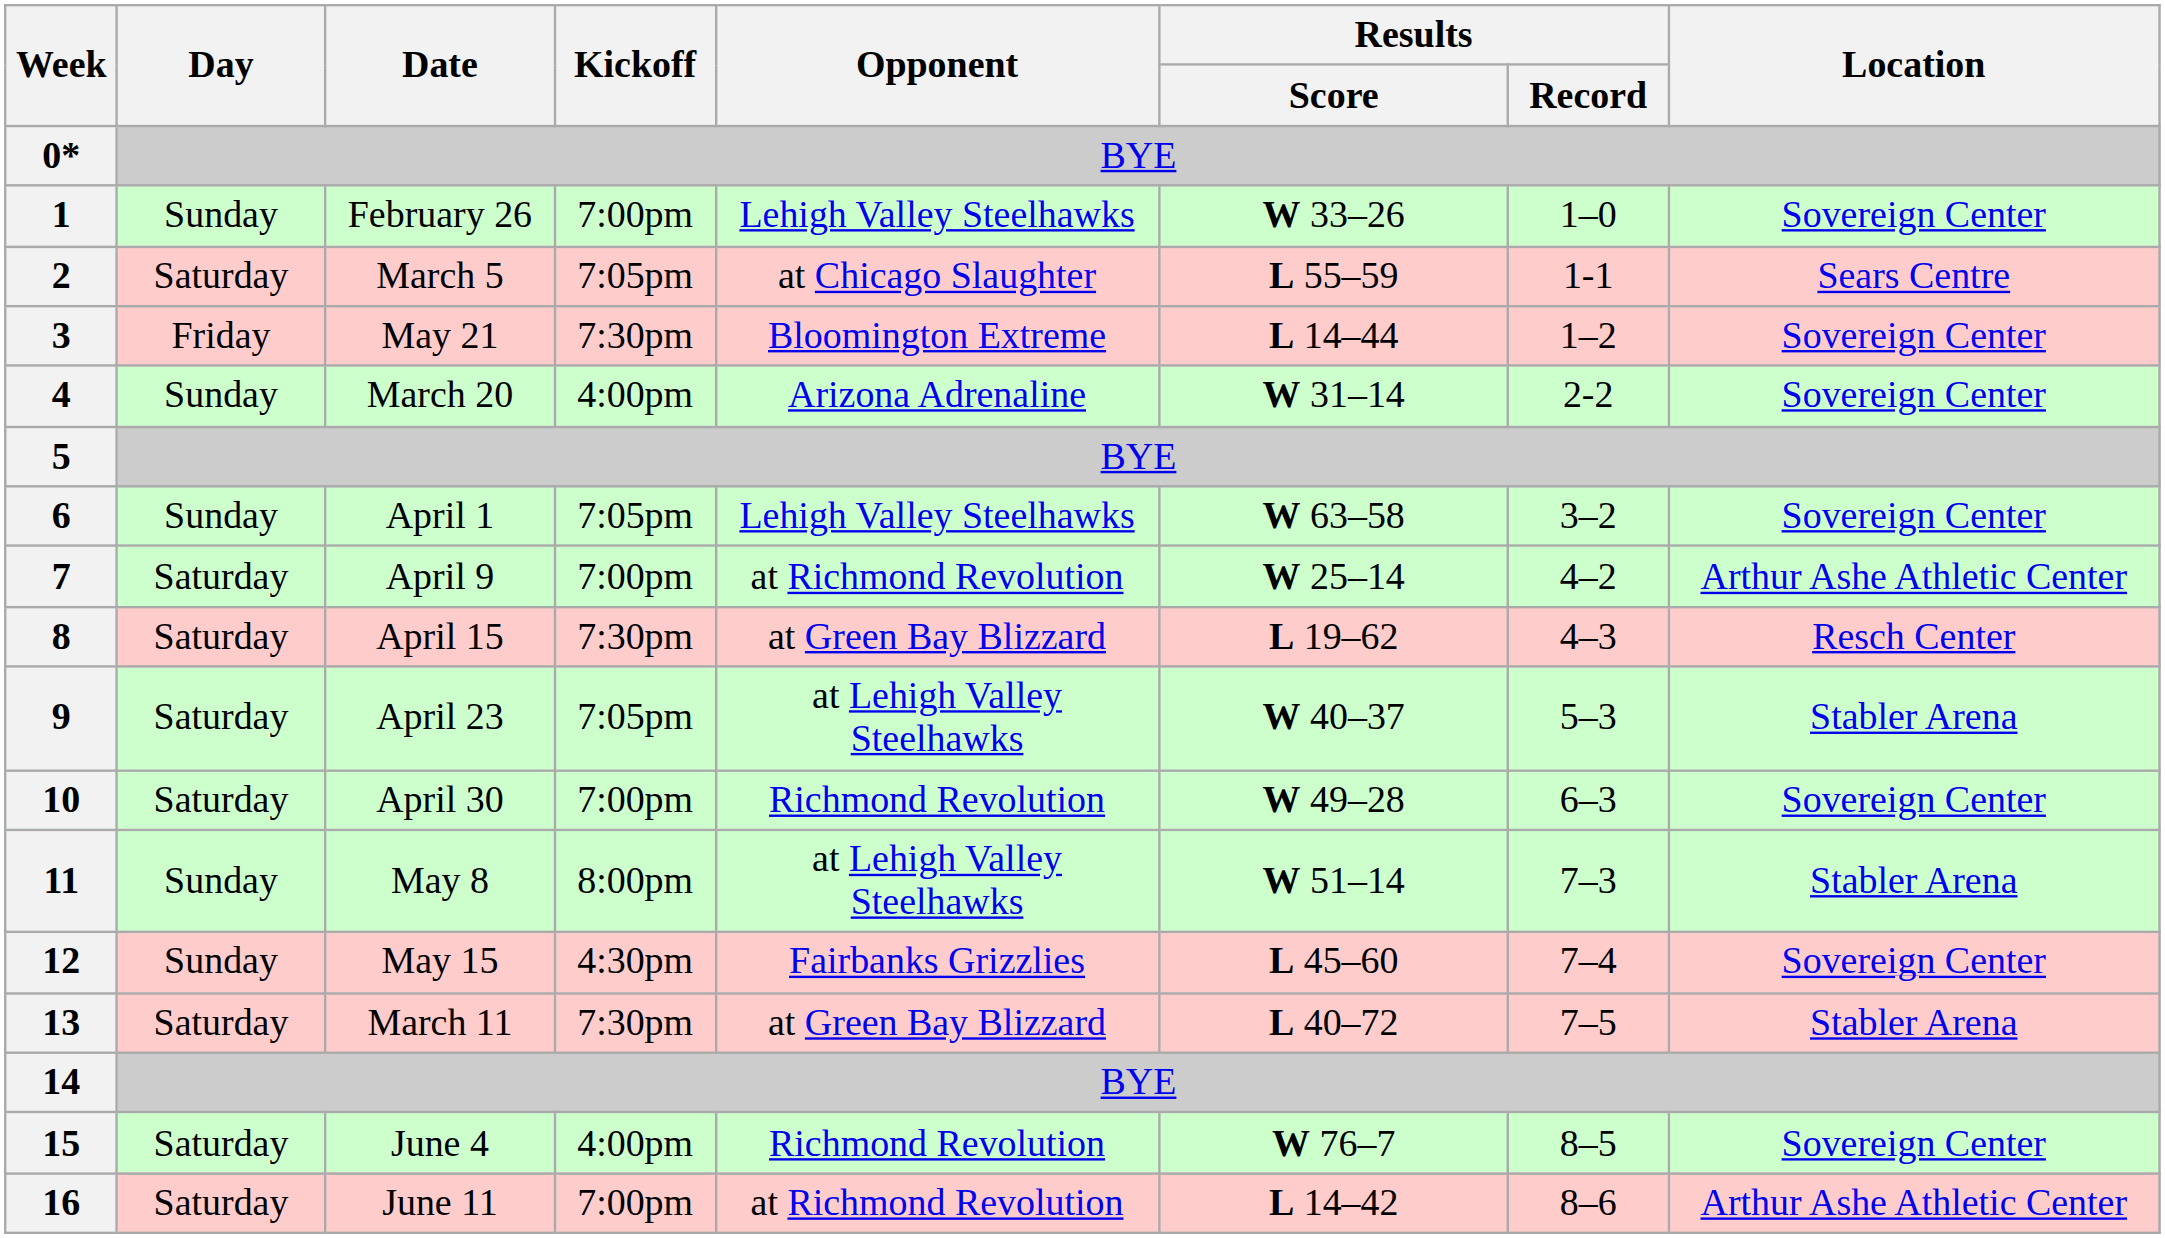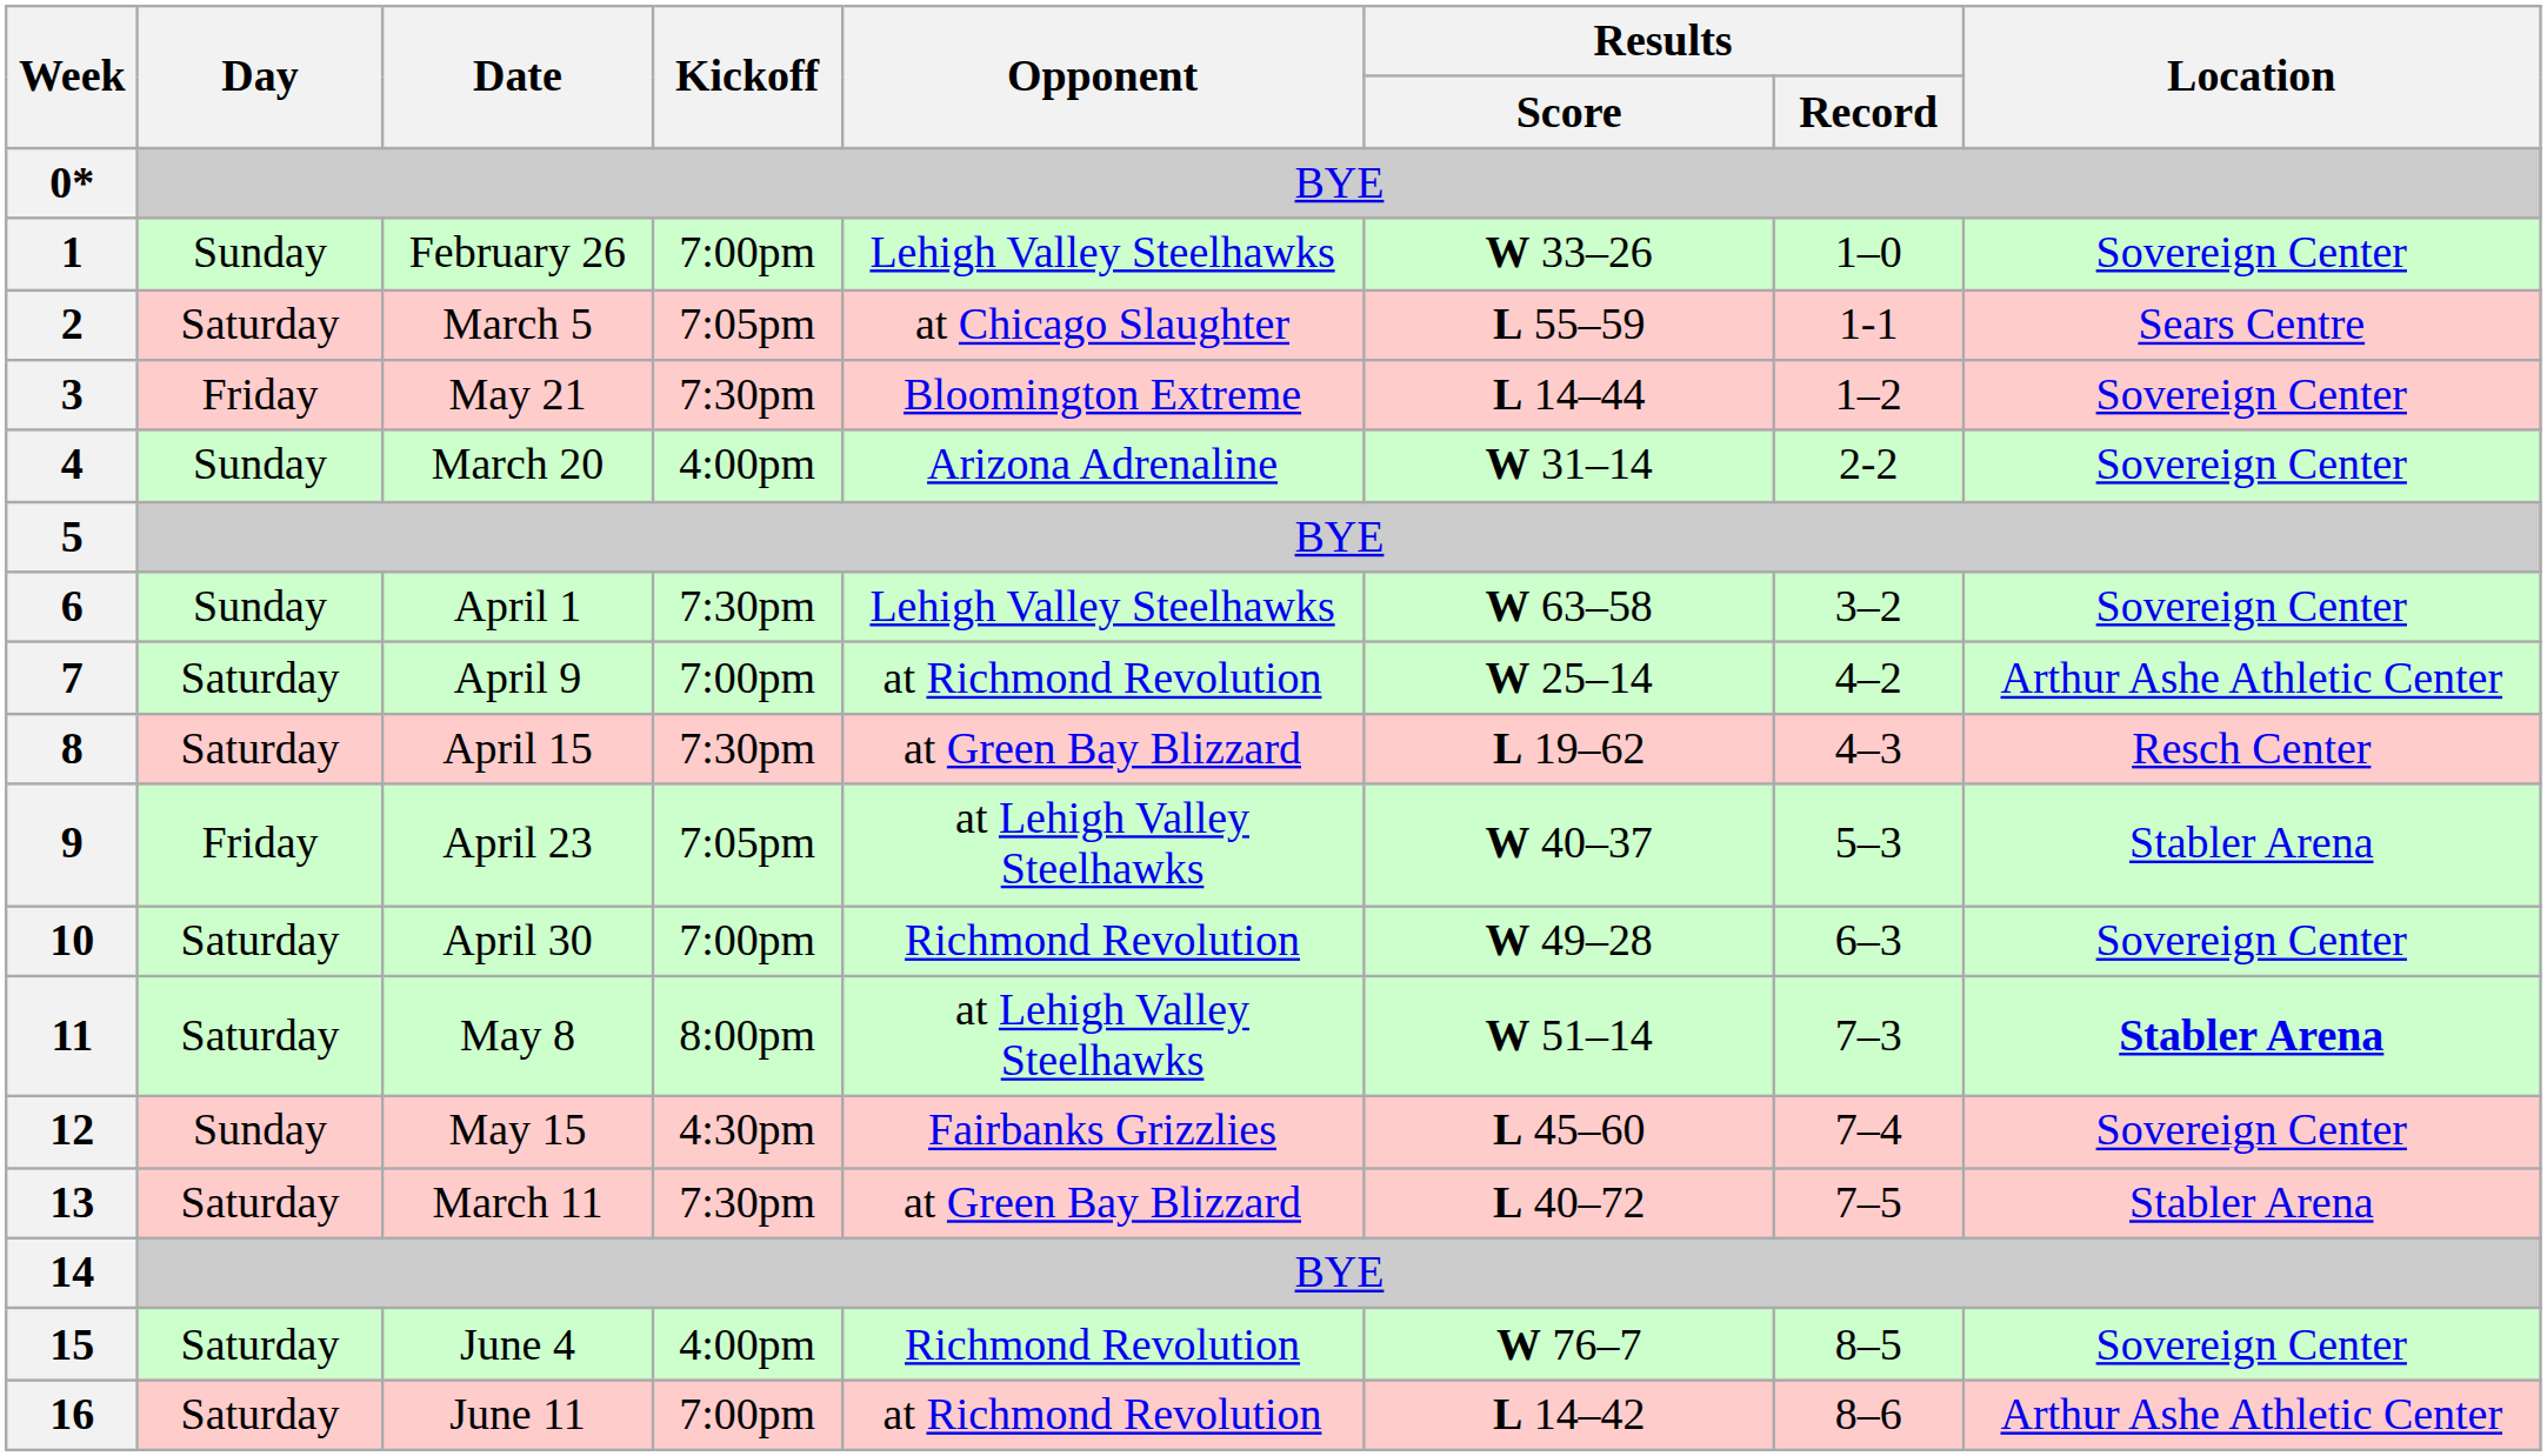6 | Kickoff: 7:05pm -> 7:30pm
9 | Day: Saturday -> Friday
11 | Day: Sunday -> Saturday
11 | Location: normal -> bold
